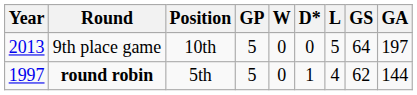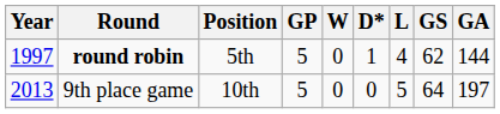rows swapped: round robin <-> 9th place game
